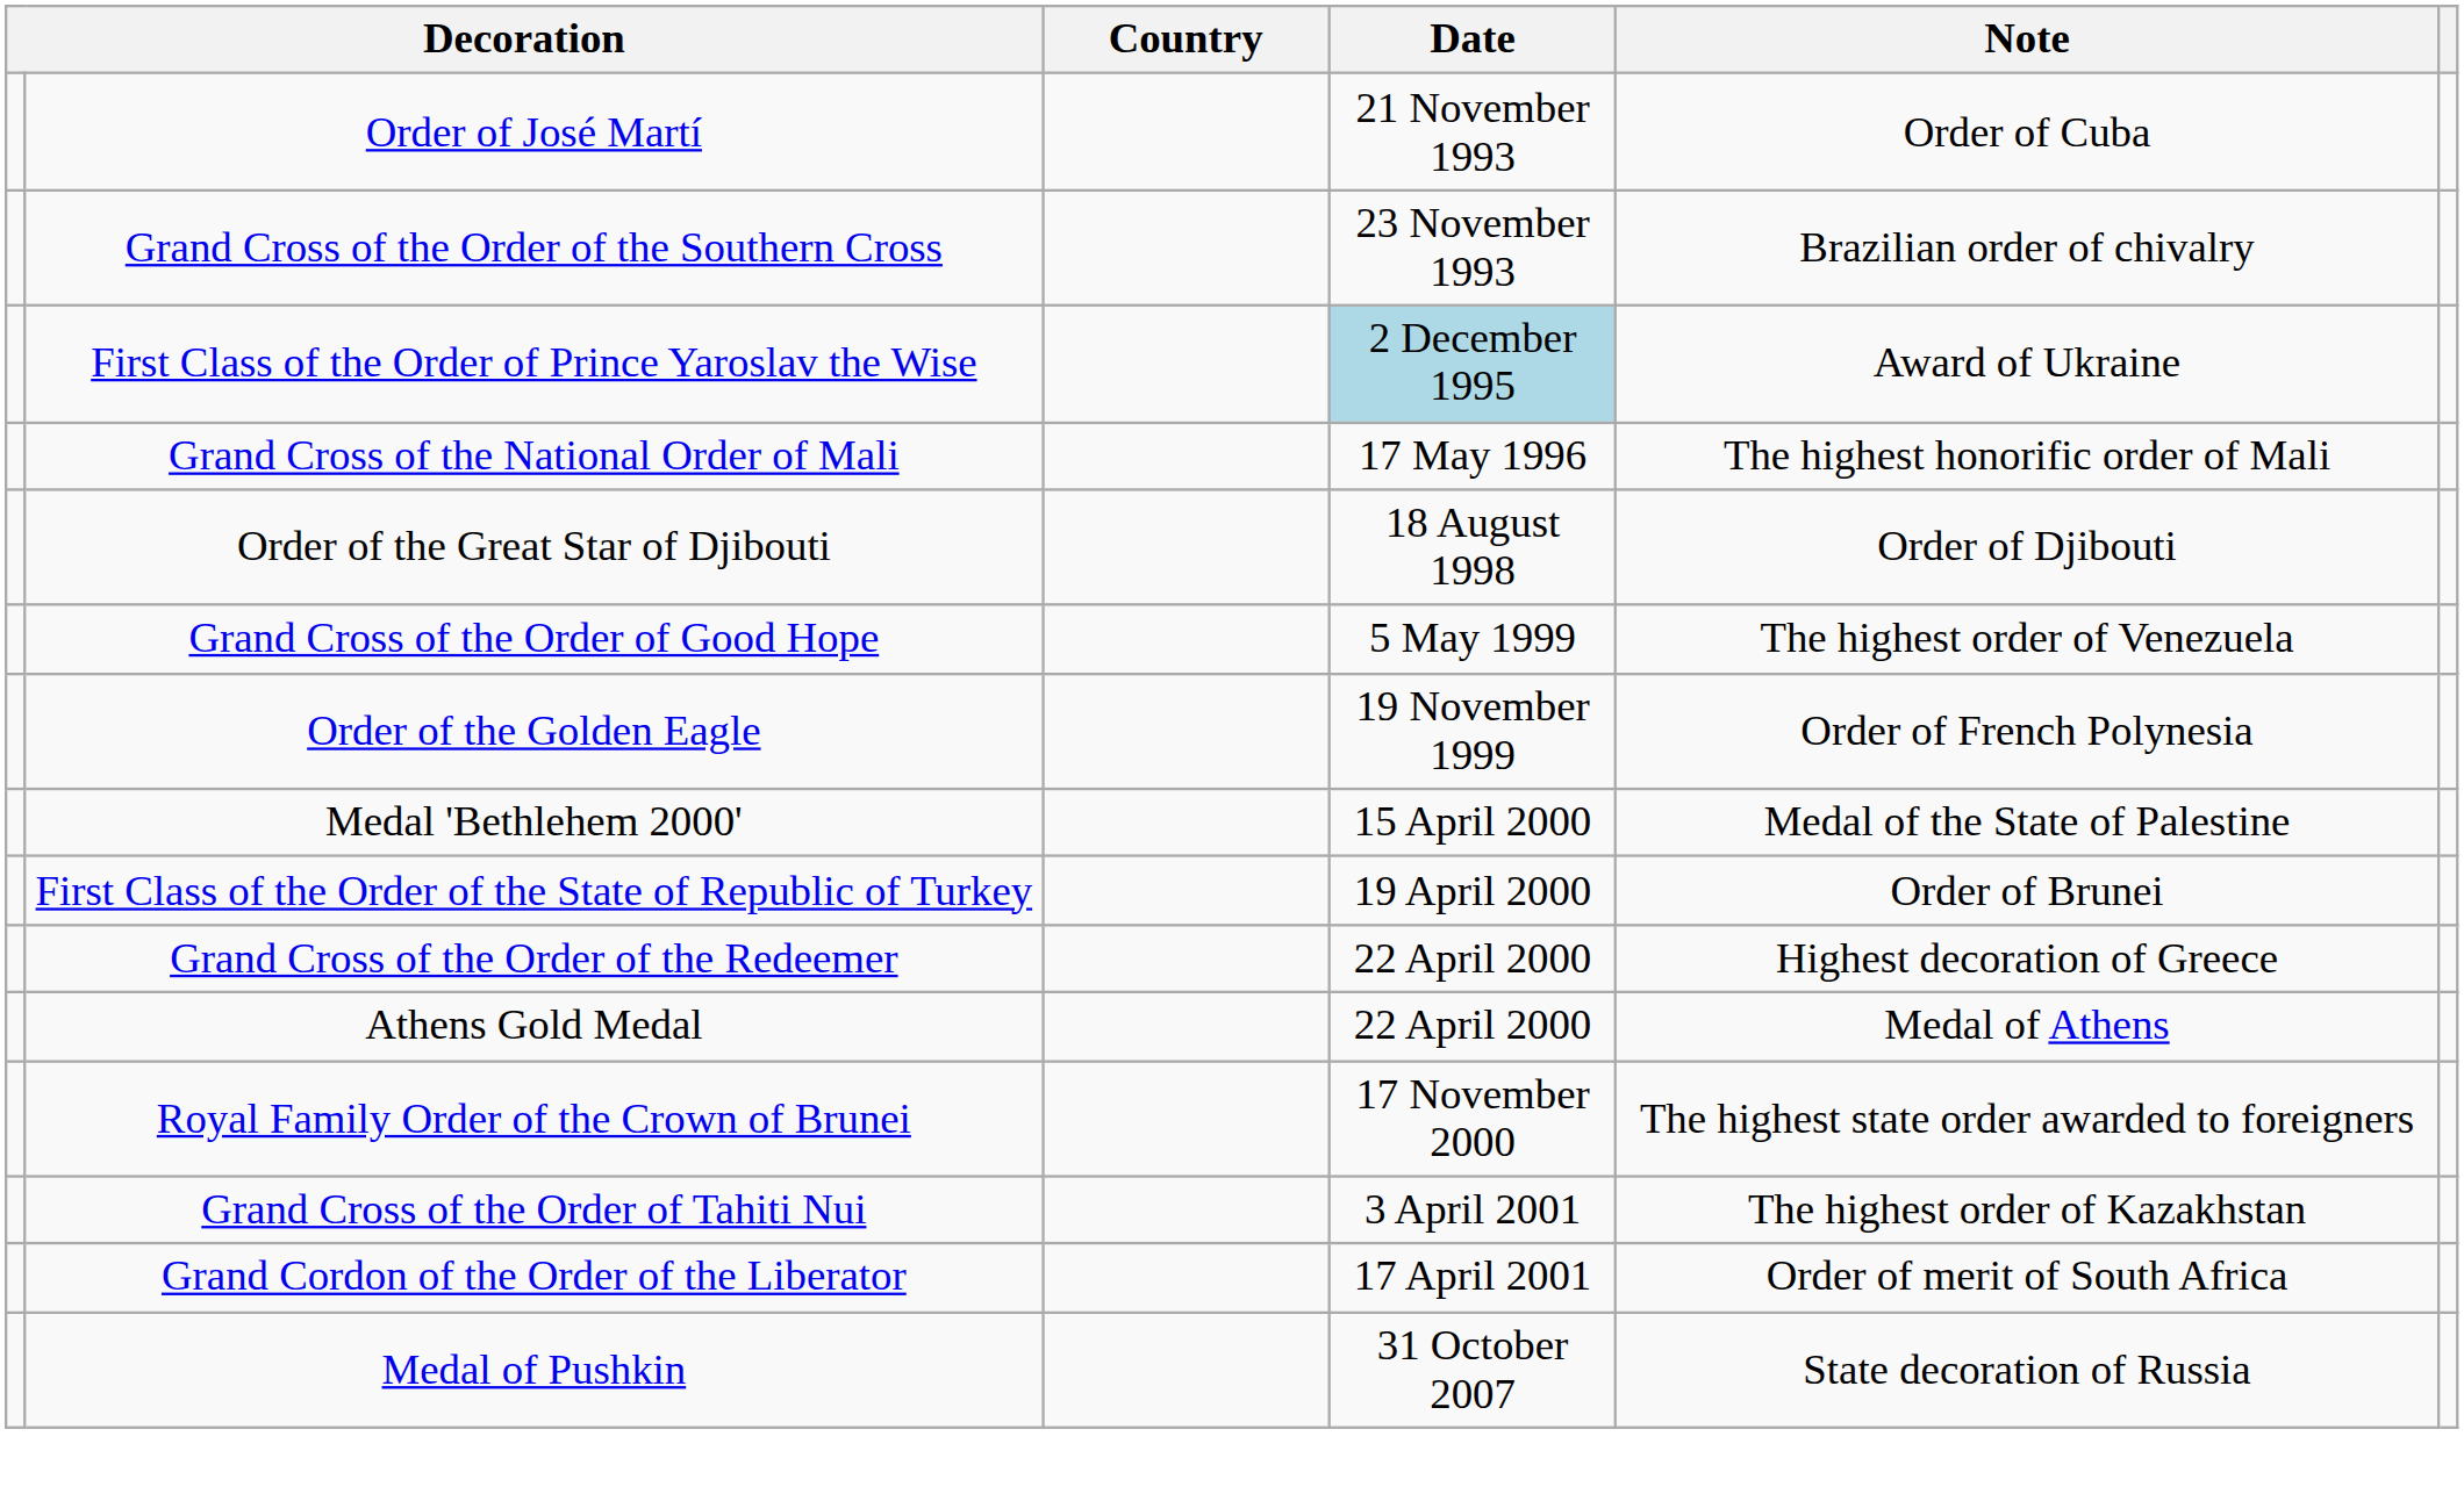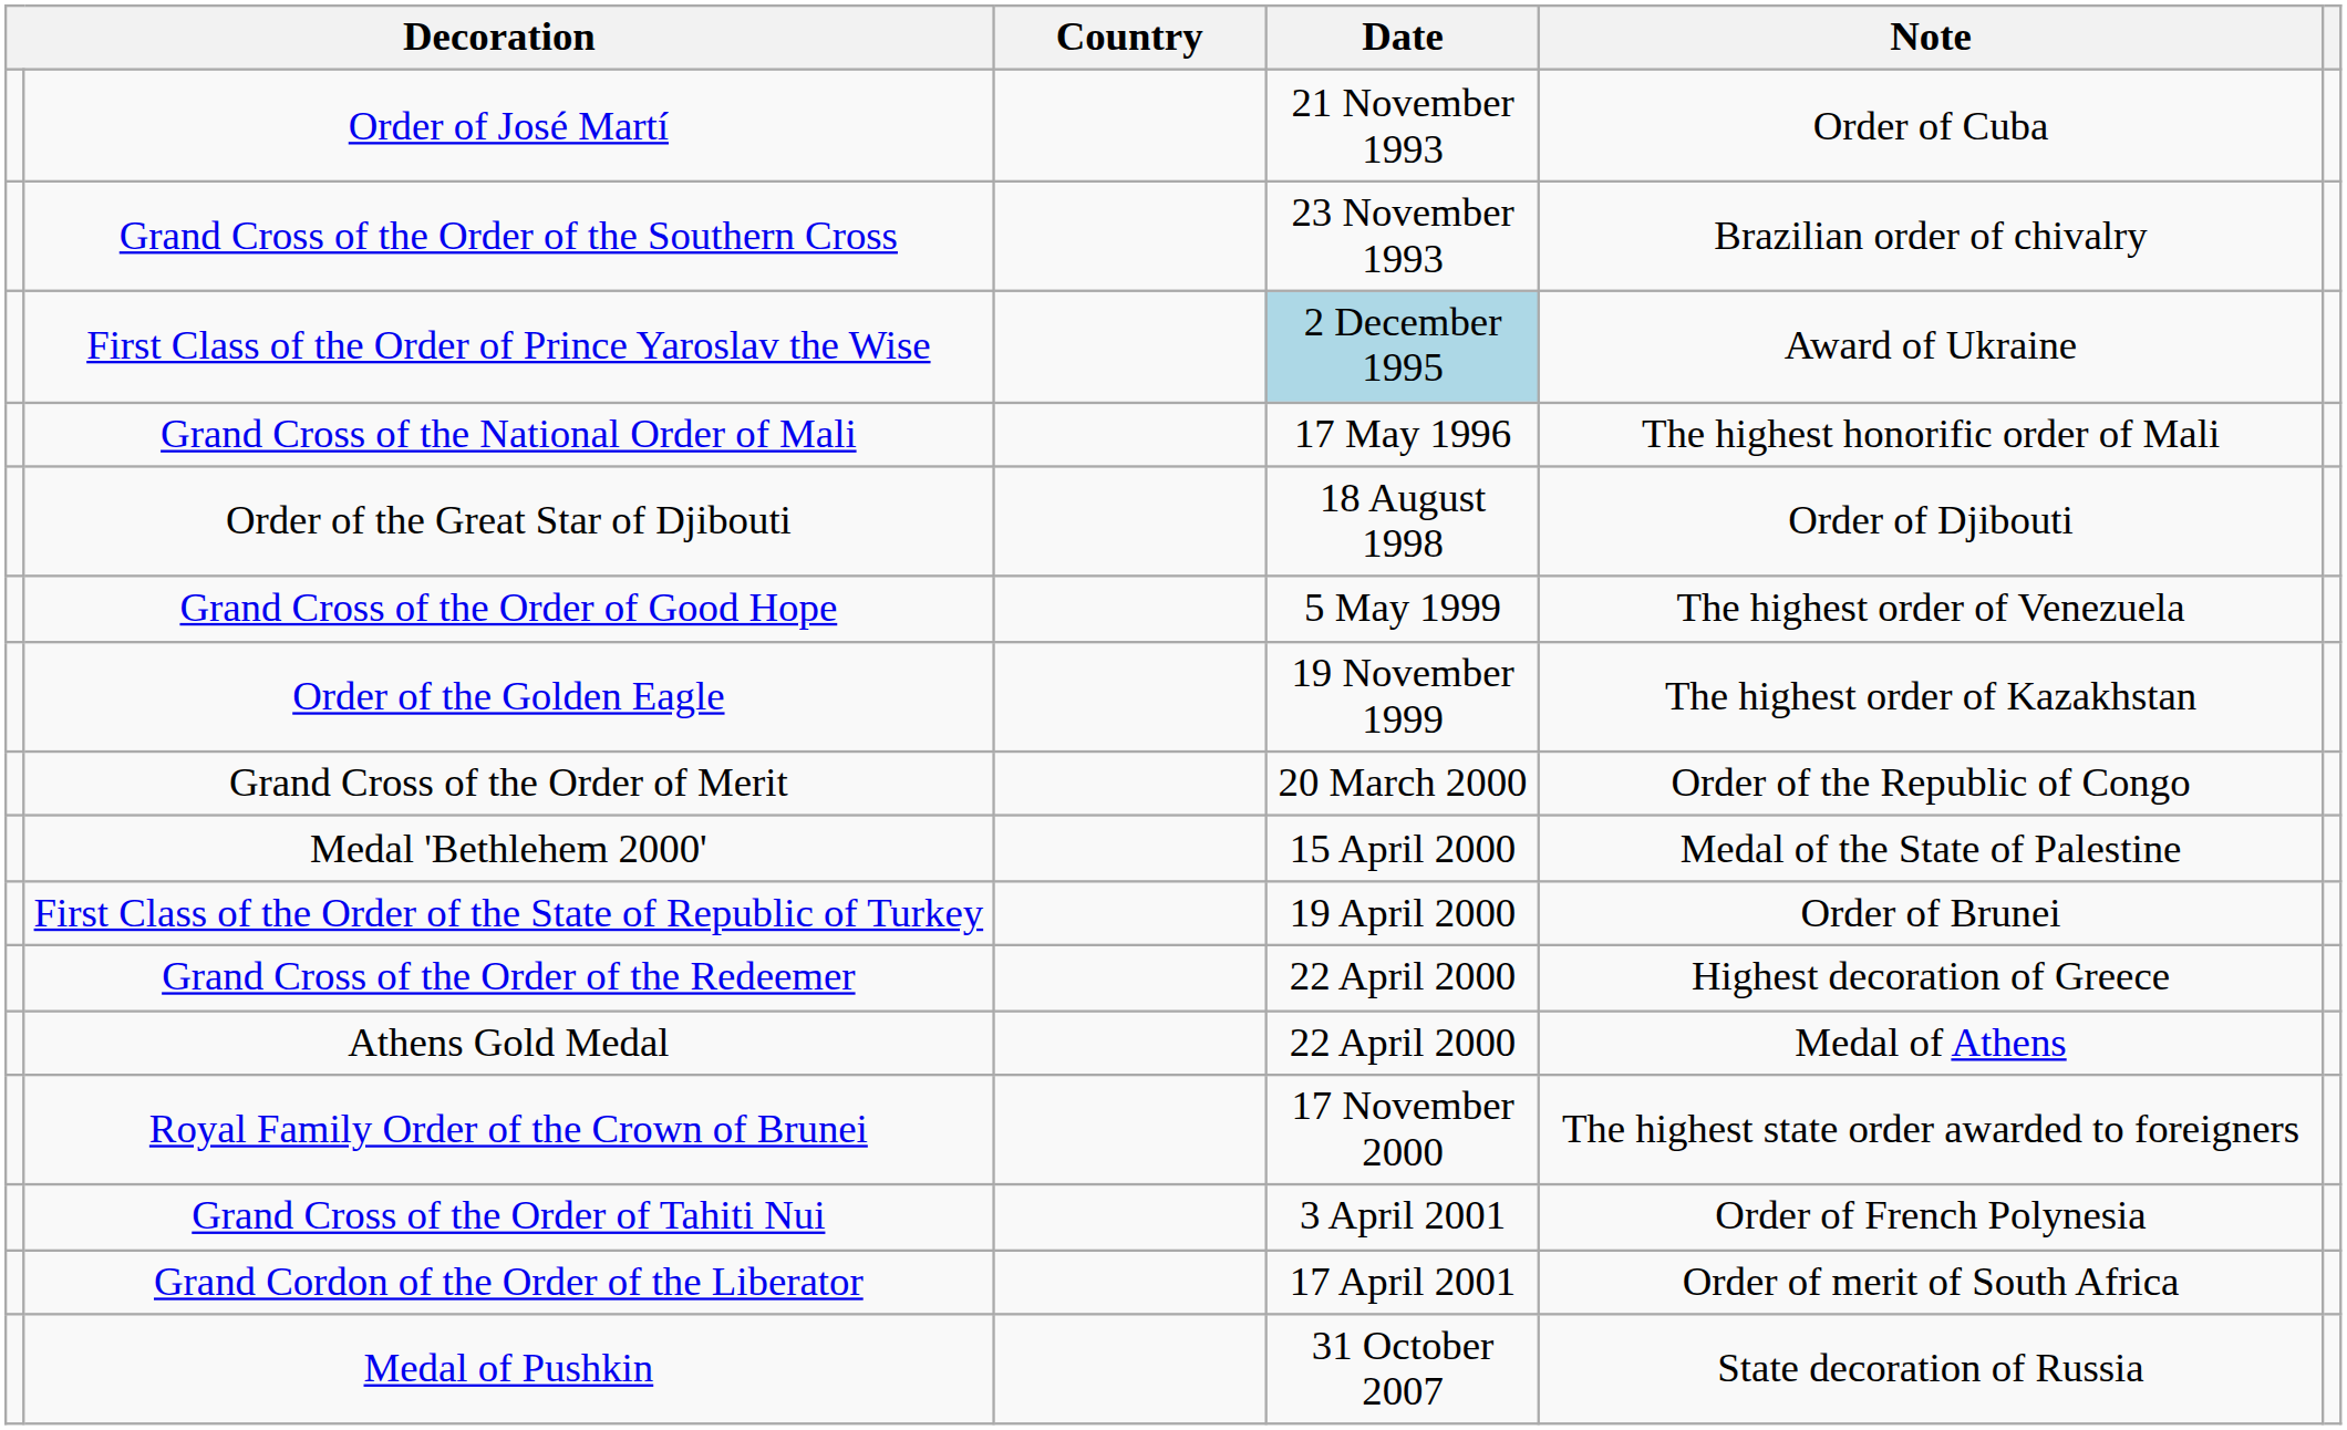Order of the Golden Eagle | Note: Order of French Polynesia -> The highest order of Kazakhstan
+ row: Grand Cross of the Order of Merit | 20 March 2000 | Order of the Republic of Congo
Grand Cross of the Order of Tahiti Nui | Note: The highest order of Kazakhstan -> Order of French Polynesia
